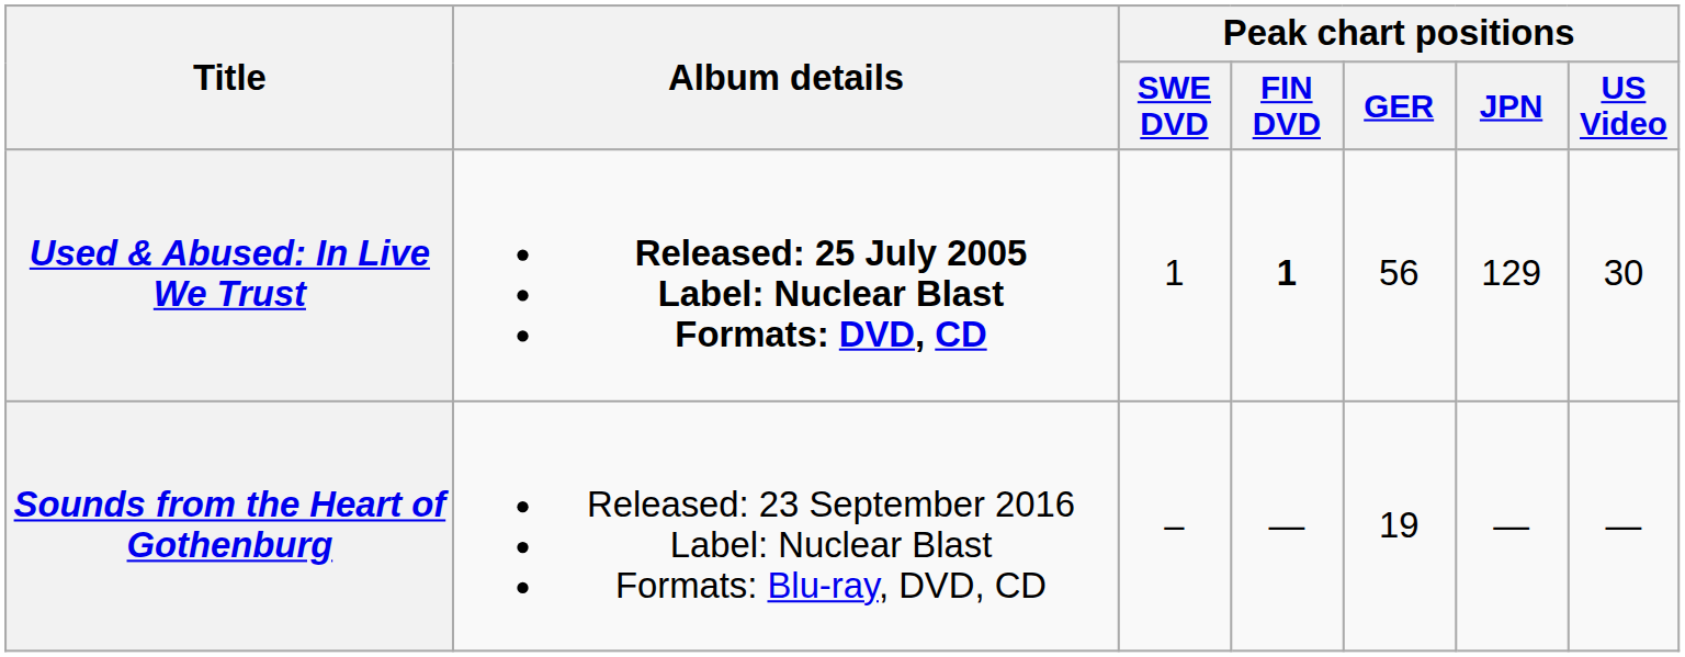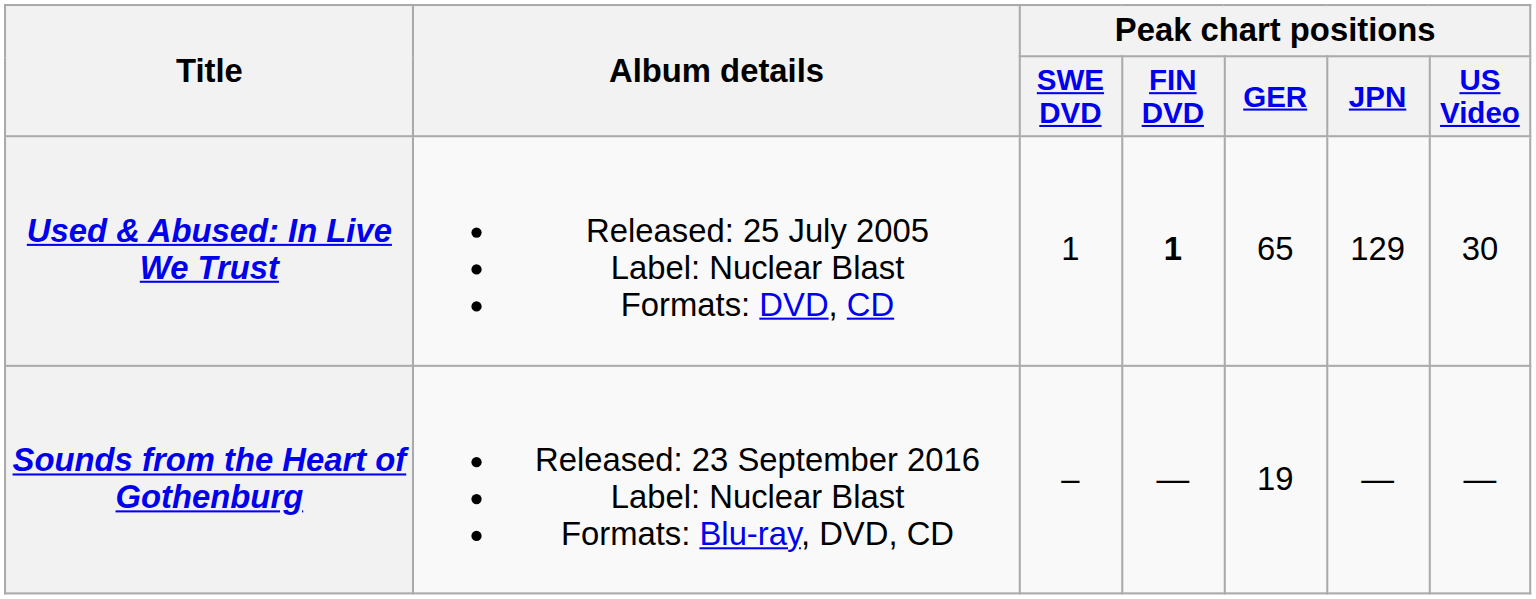Used & Abused: In Live We Trust | Album details: bold -> normal
Used & Abused: In Live We Trust | Peak chart positions / GER: 56 -> 65
